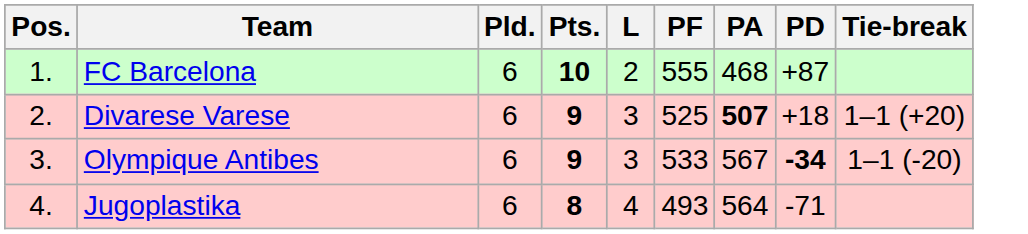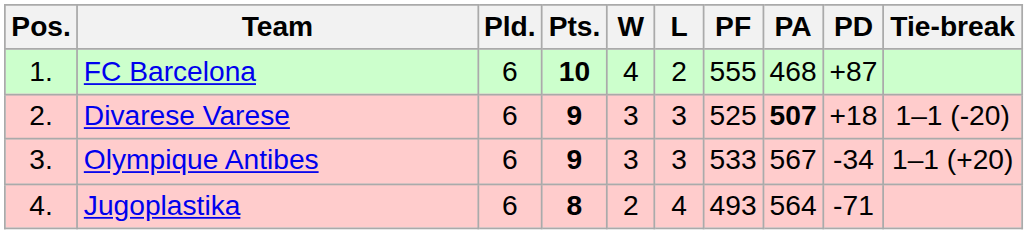+ column: W | 4 | 3 | 3 | 2
Divarese Varese | Tie-break: 1–1 (+20) -> 1–1 (-20)
Olympique Antibes | PD: bold -> normal
Olympique Antibes | Tie-break: 1–1 (-20) -> 1–1 (+20)
